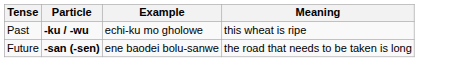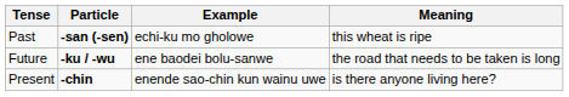Past | Particle: -ku / -wu -> -san (-sen)
Future | Particle: -san (-sen) -> -ku / -wu
+ row: Present | -chin | enende sao-chin kun wainu uwe | is there anyone living here?
